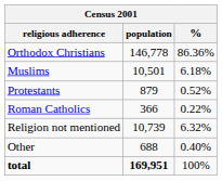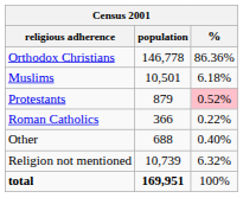Protestants | %: no background -> pink background
rows swapped: Other <-> Religion not mentioned
